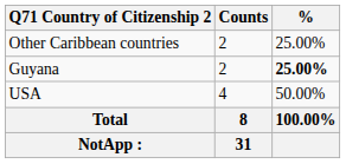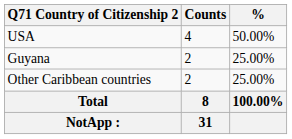rows swapped: Other Caribbean countries <-> USA
Guyana | %: bold -> normal
